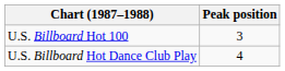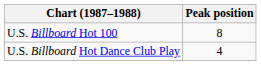U.S. Billboard Hot 100 | Peak position: 3 -> 8
